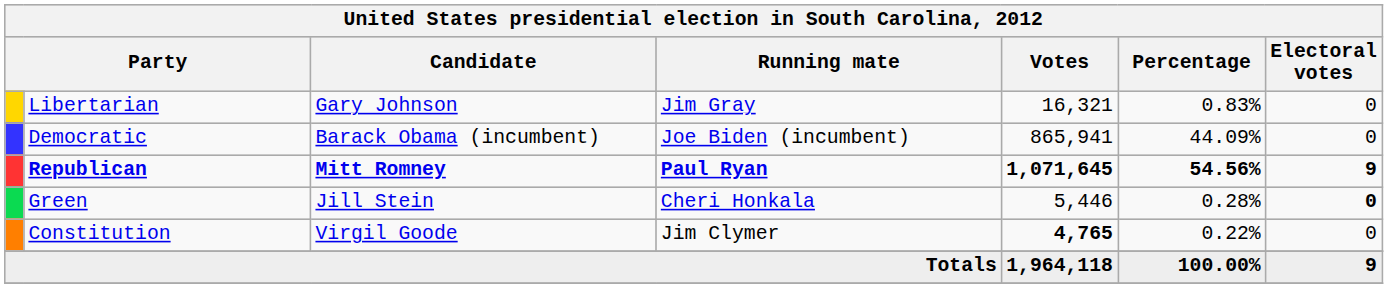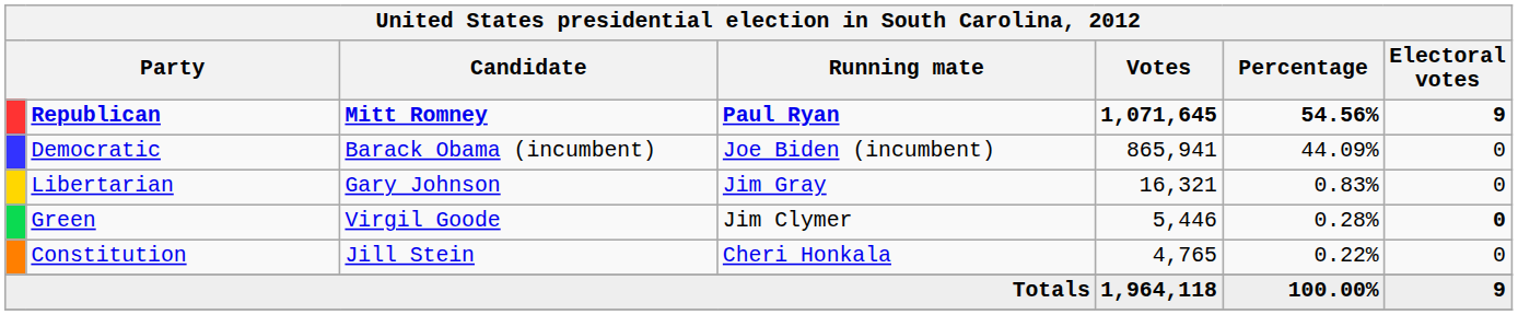rows swapped: Republican <-> Libertarian
Green | Candidate: Jill Stein -> Virgil Goode
Green | Running mate: Cheri Honkala -> Jim Clymer
Constitution | Candidate: Virgil Goode -> Jill Stein
Constitution | Running mate: Jim Clymer -> Cheri Honkala
Constitution | Votes: bold -> normal
